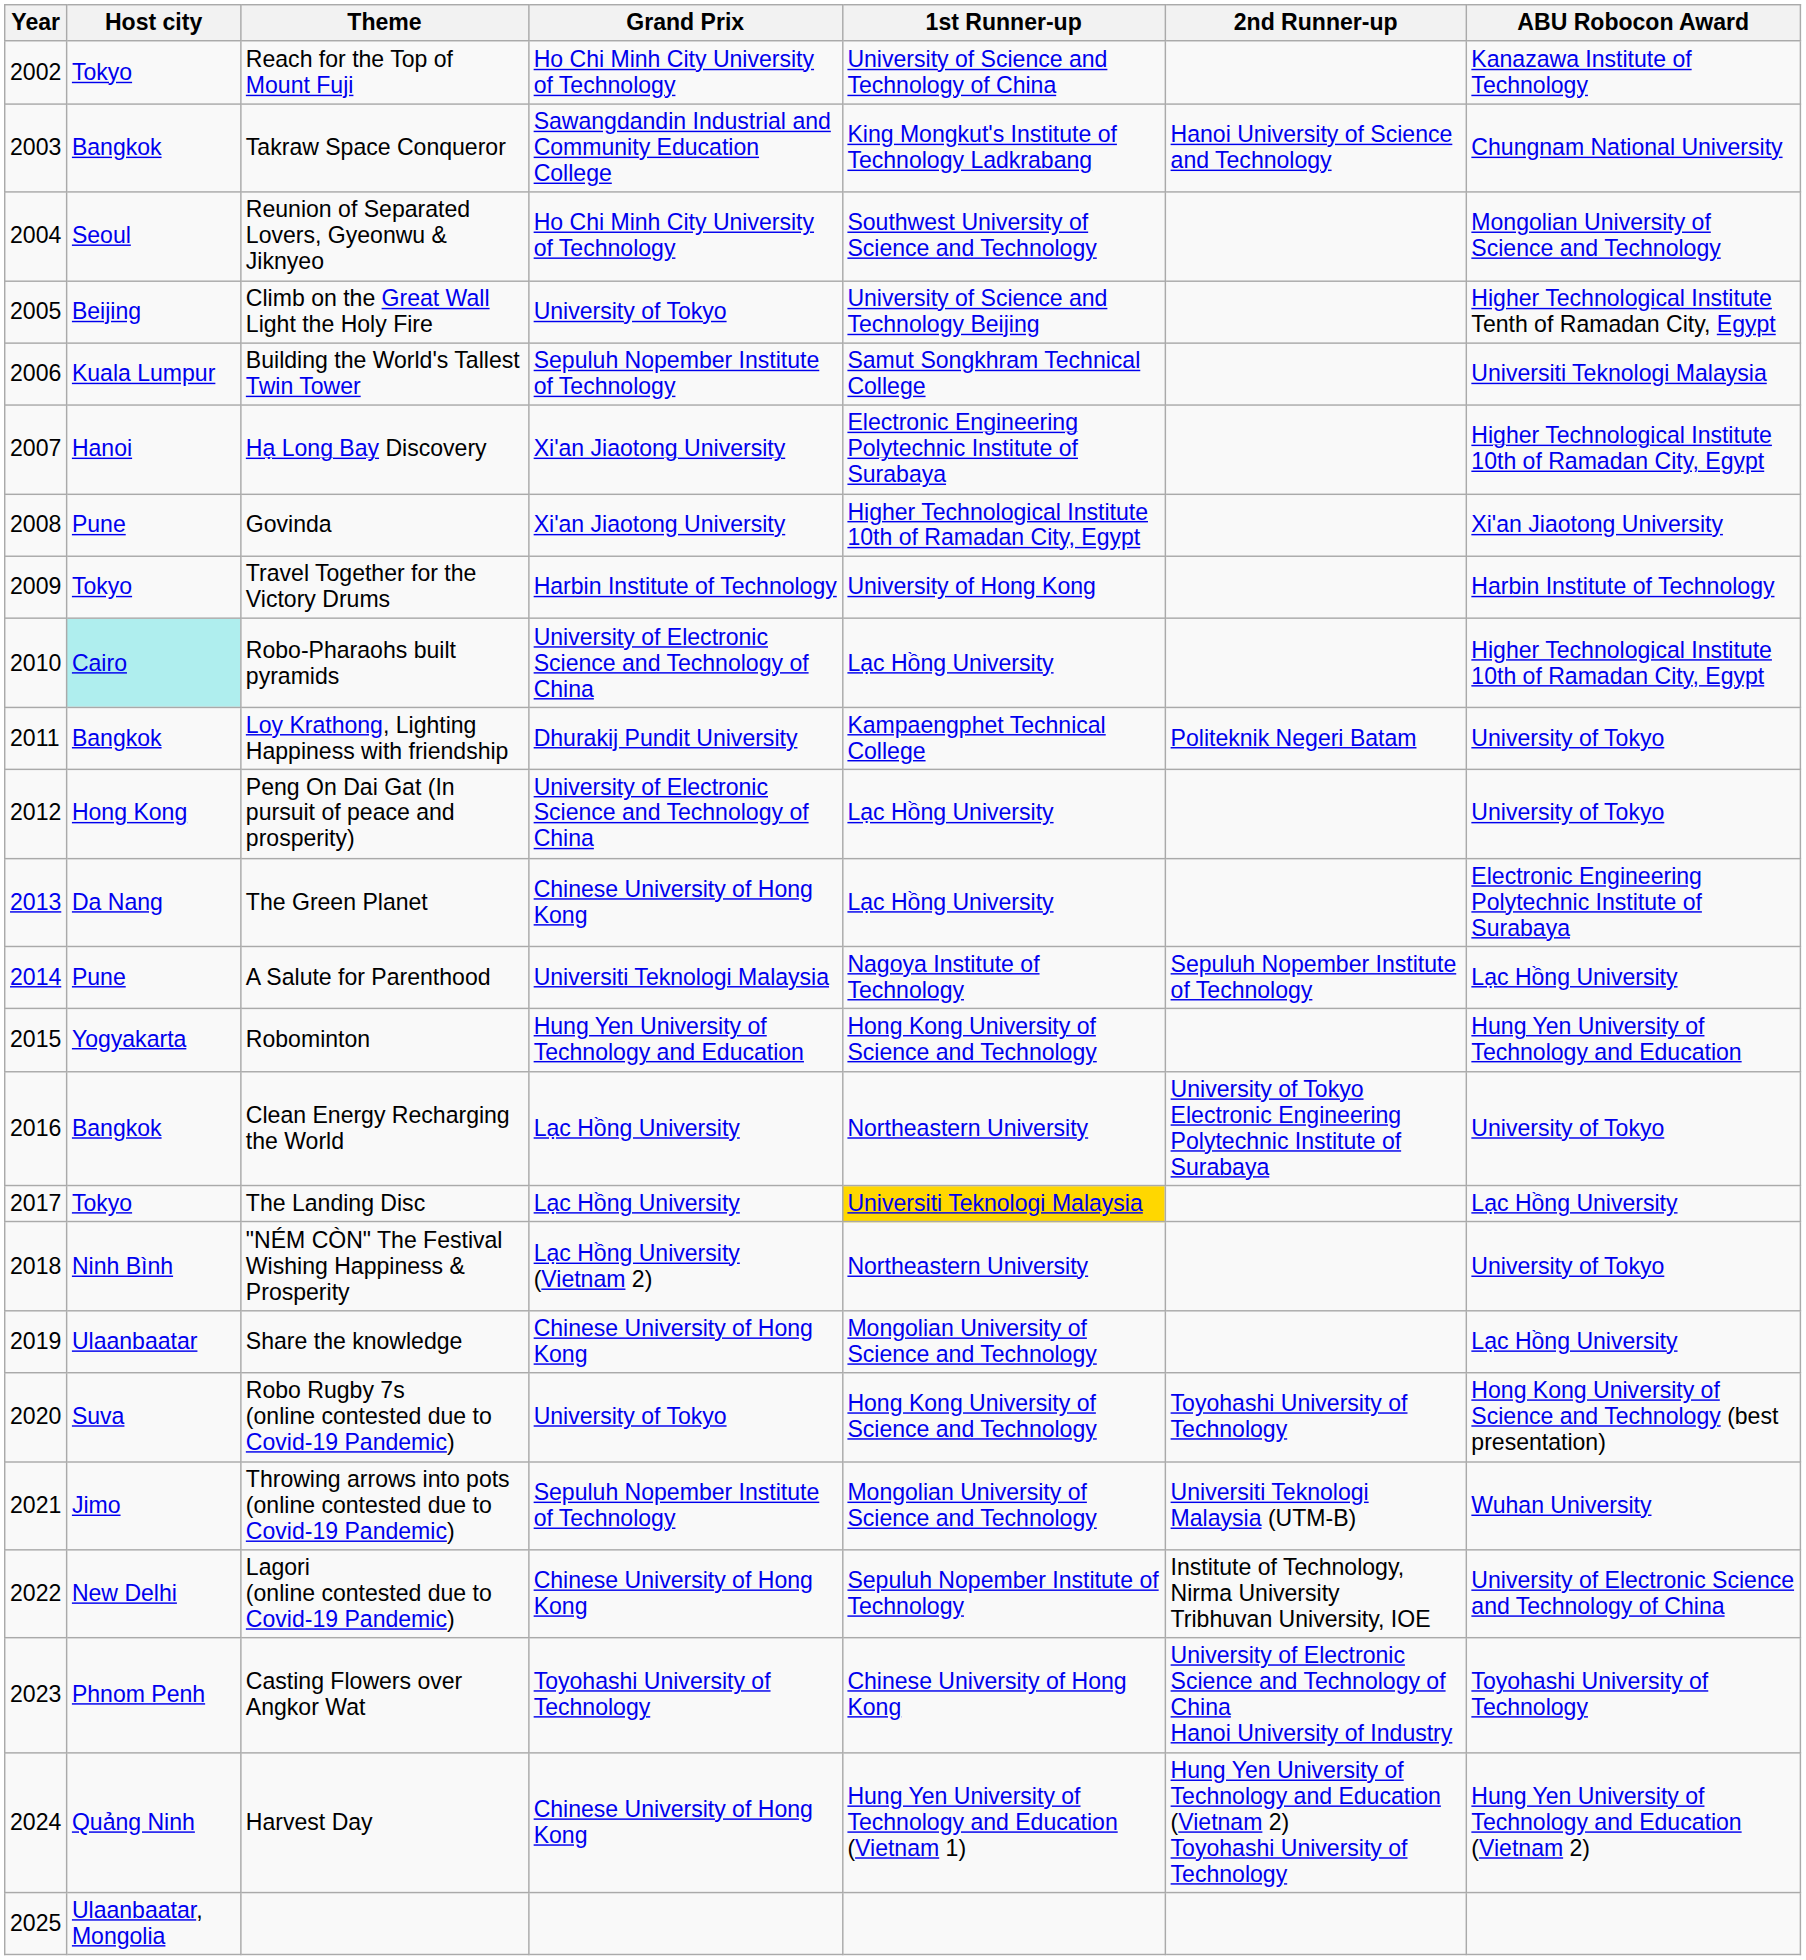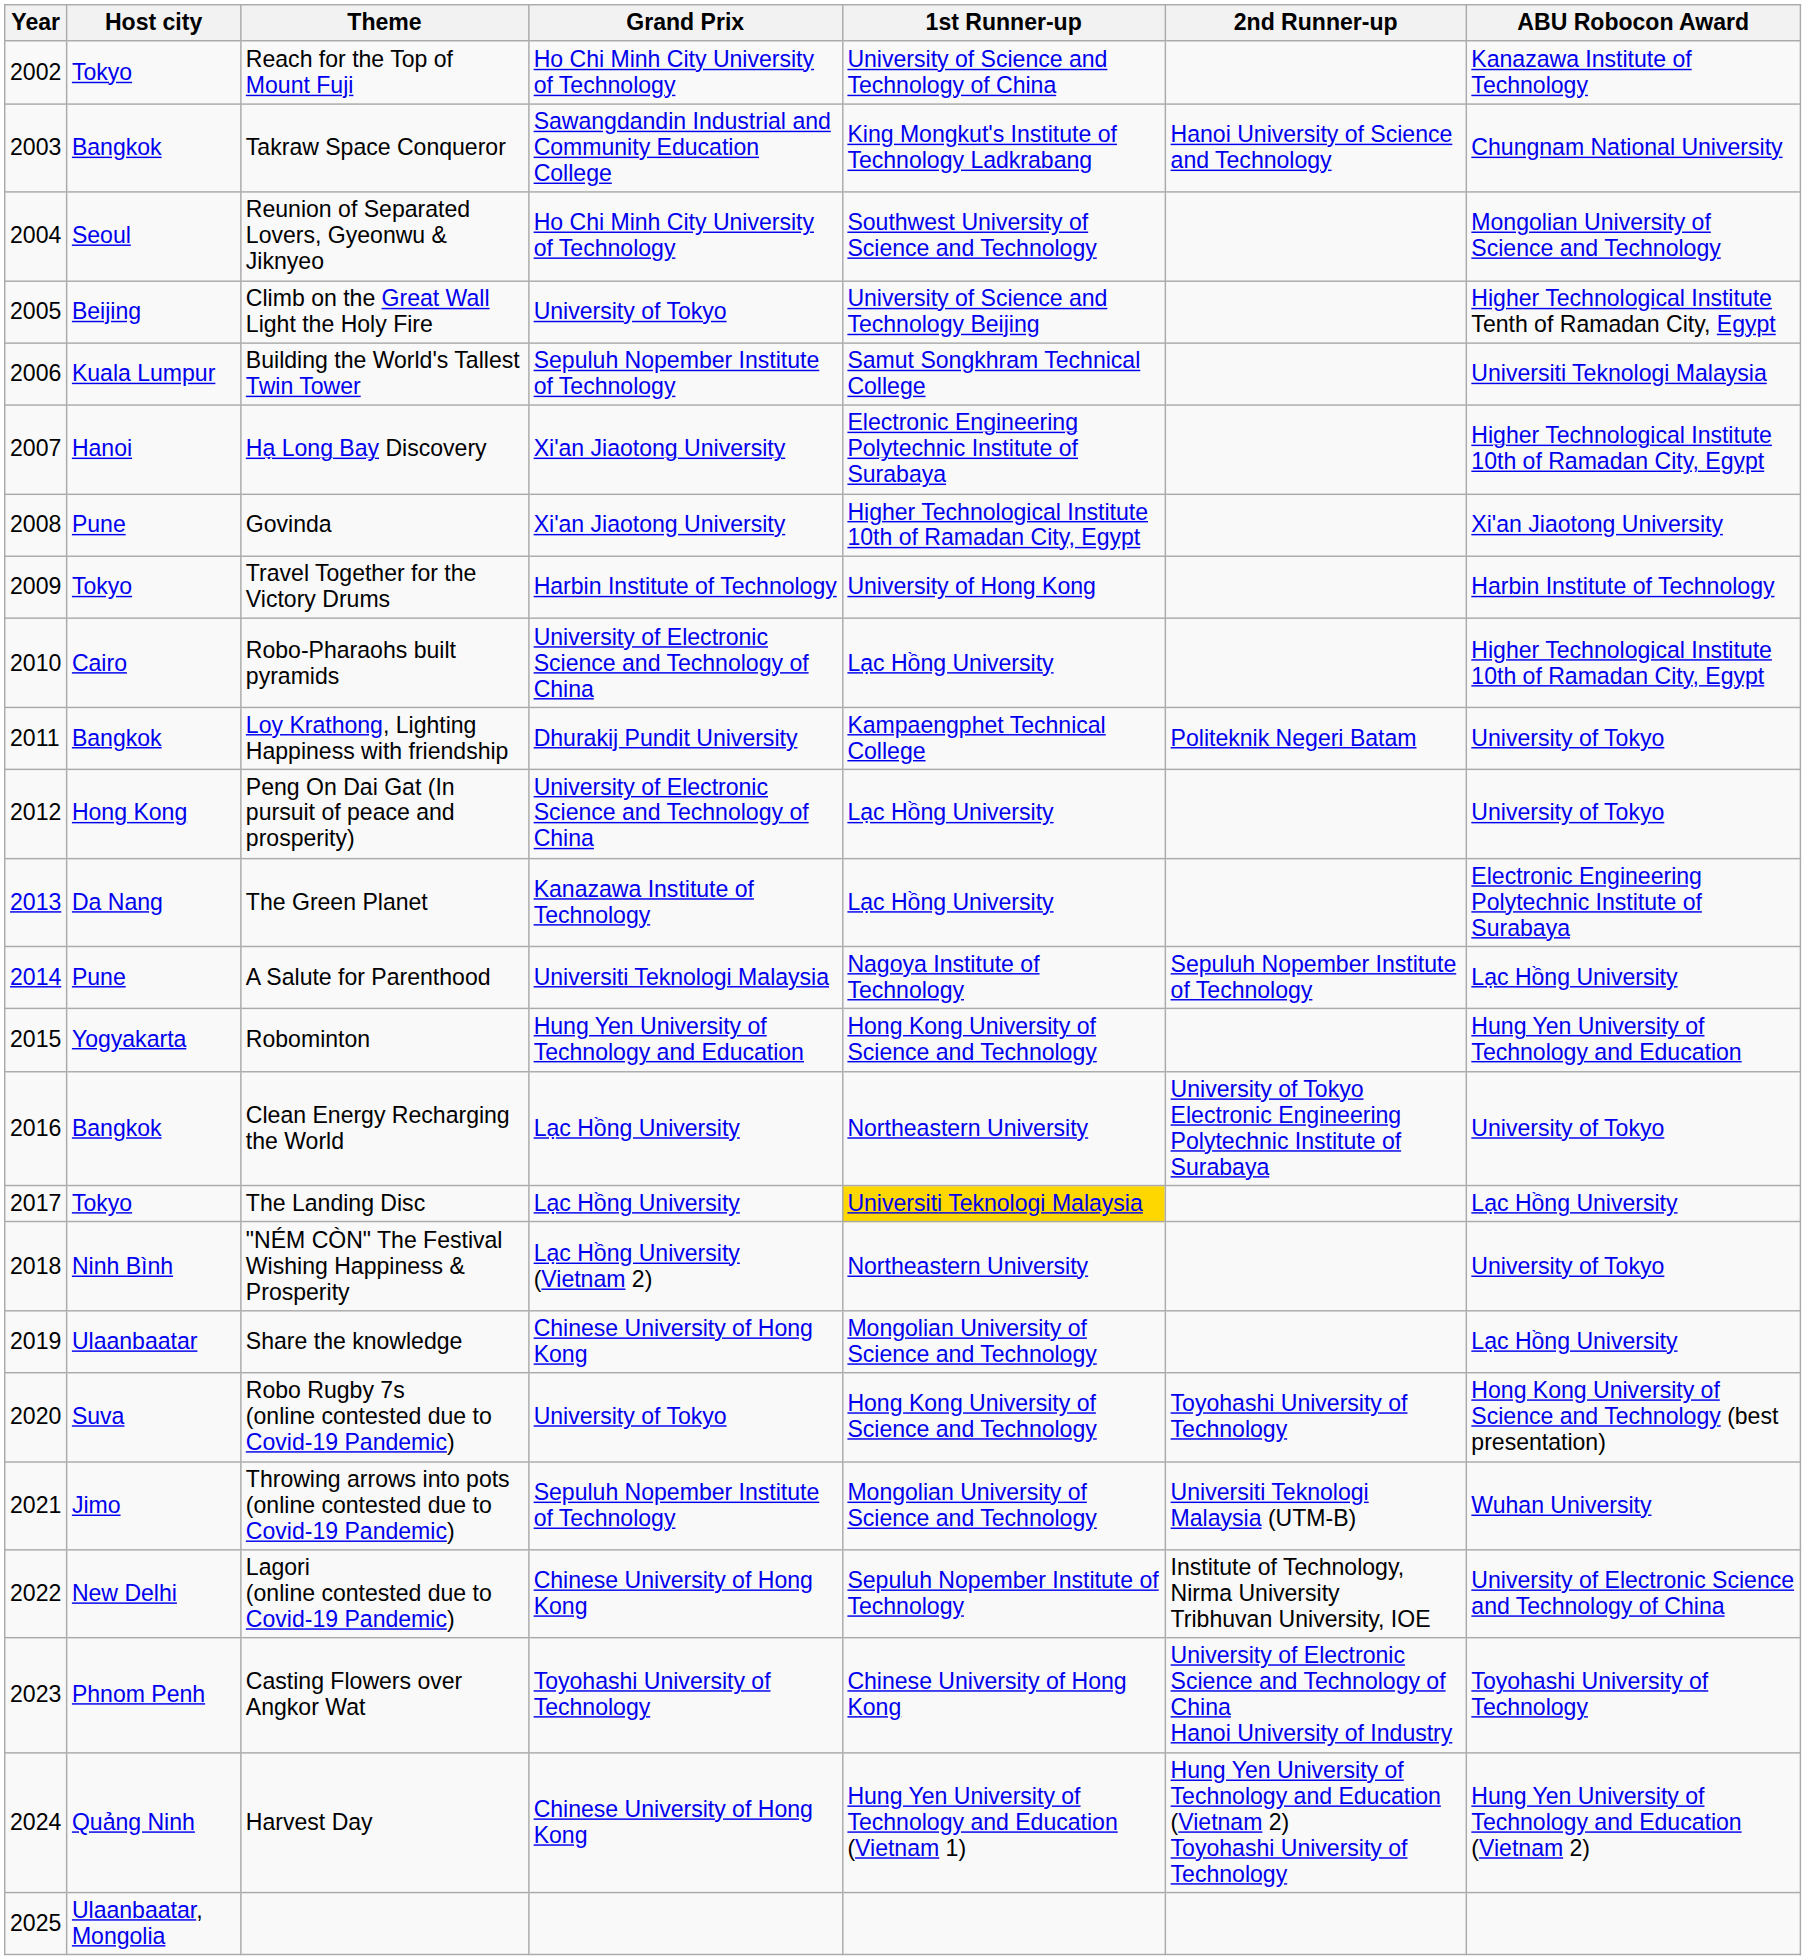Robo-Pharaohs built pyramids | Host city: paleturquoise background -> no background
The Green Planet | Grand Prix: Chinese University of Hong Kong -> Kanazawa Institute of Technology
